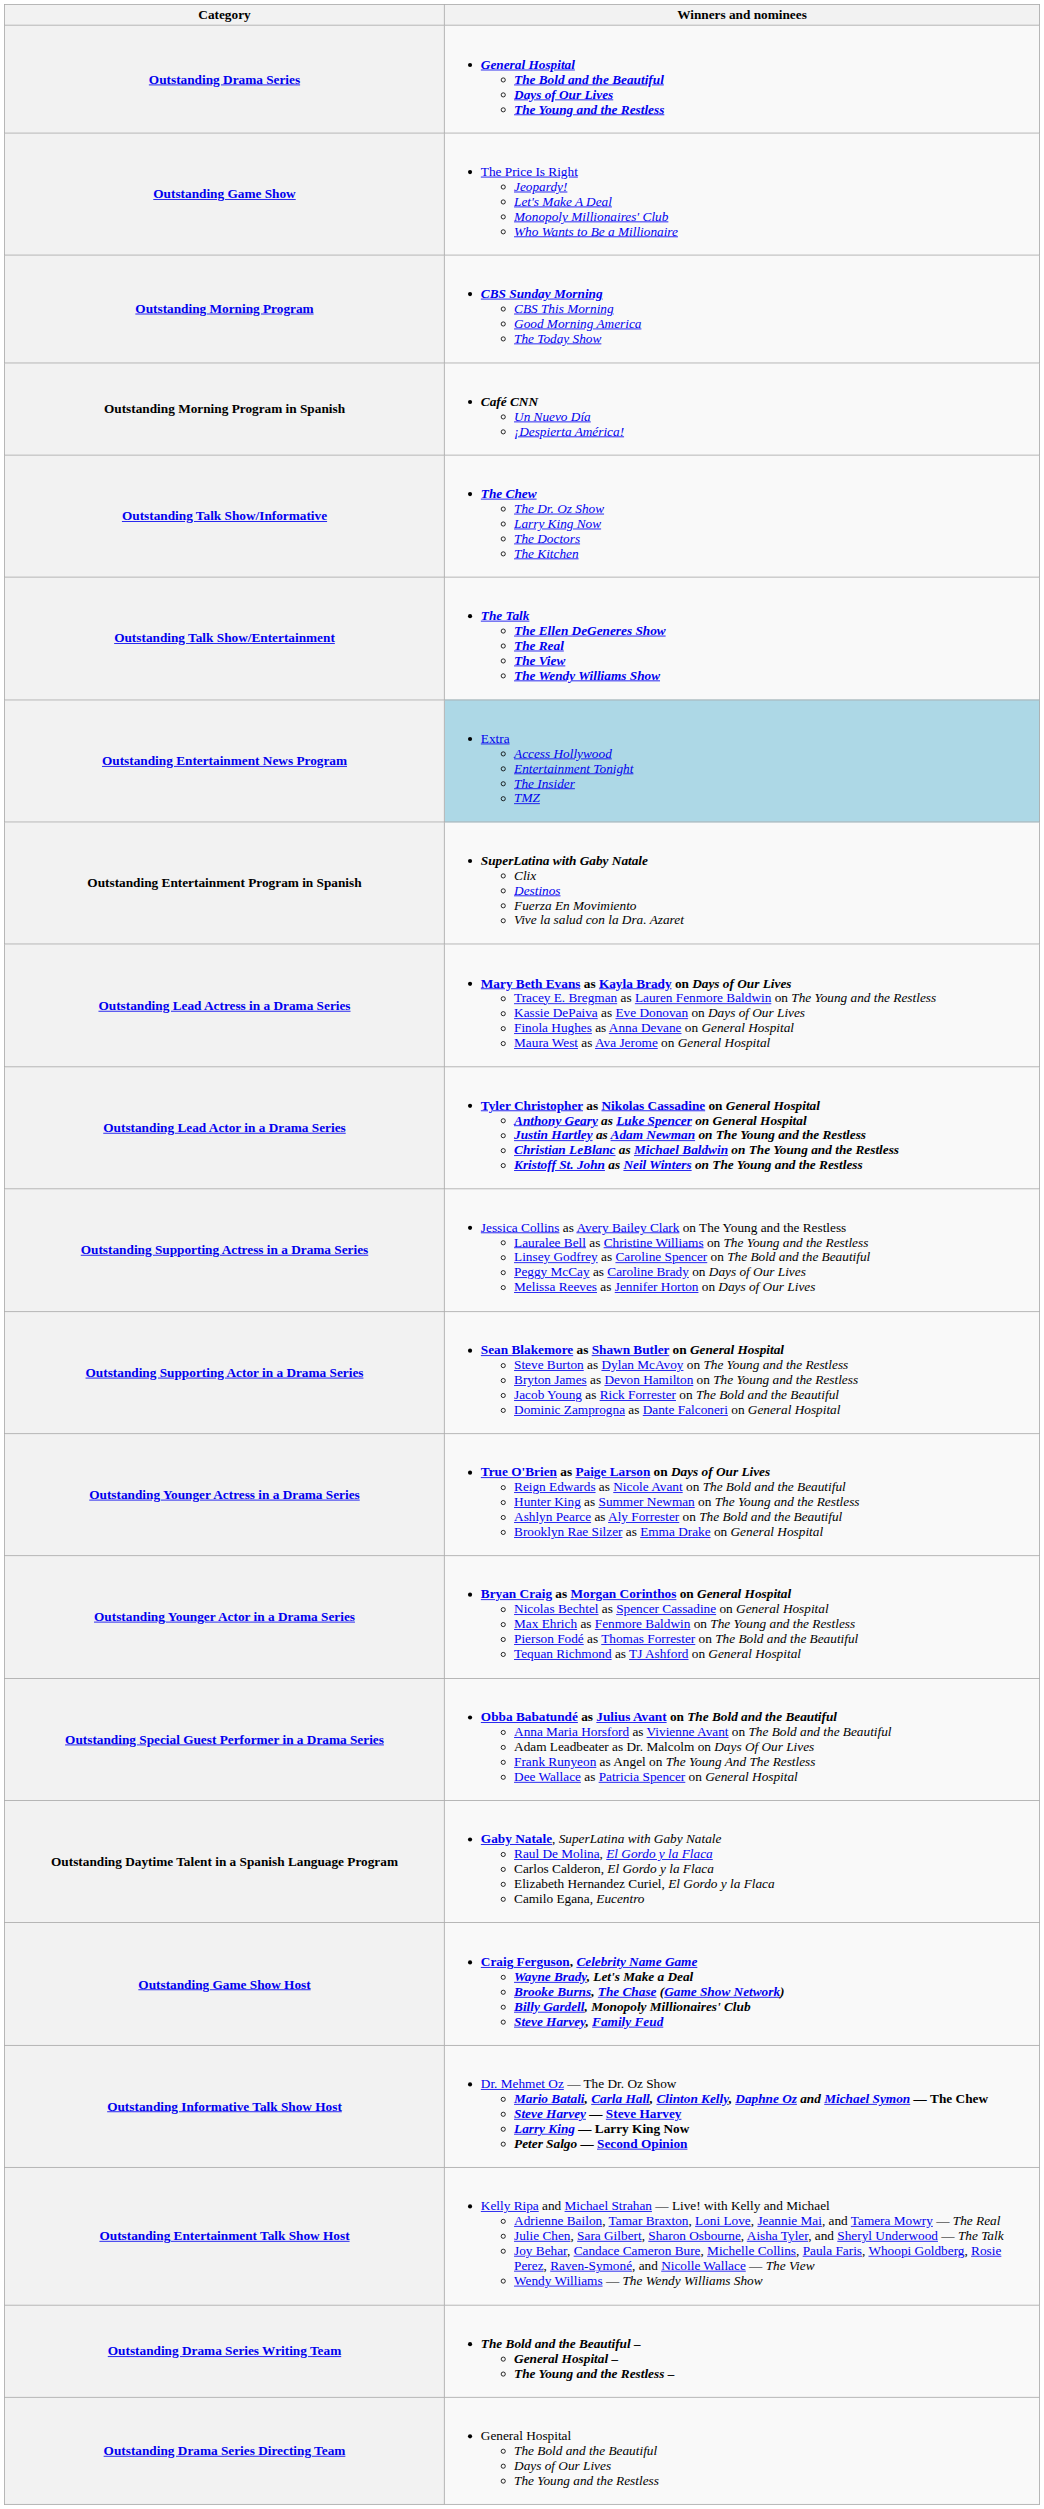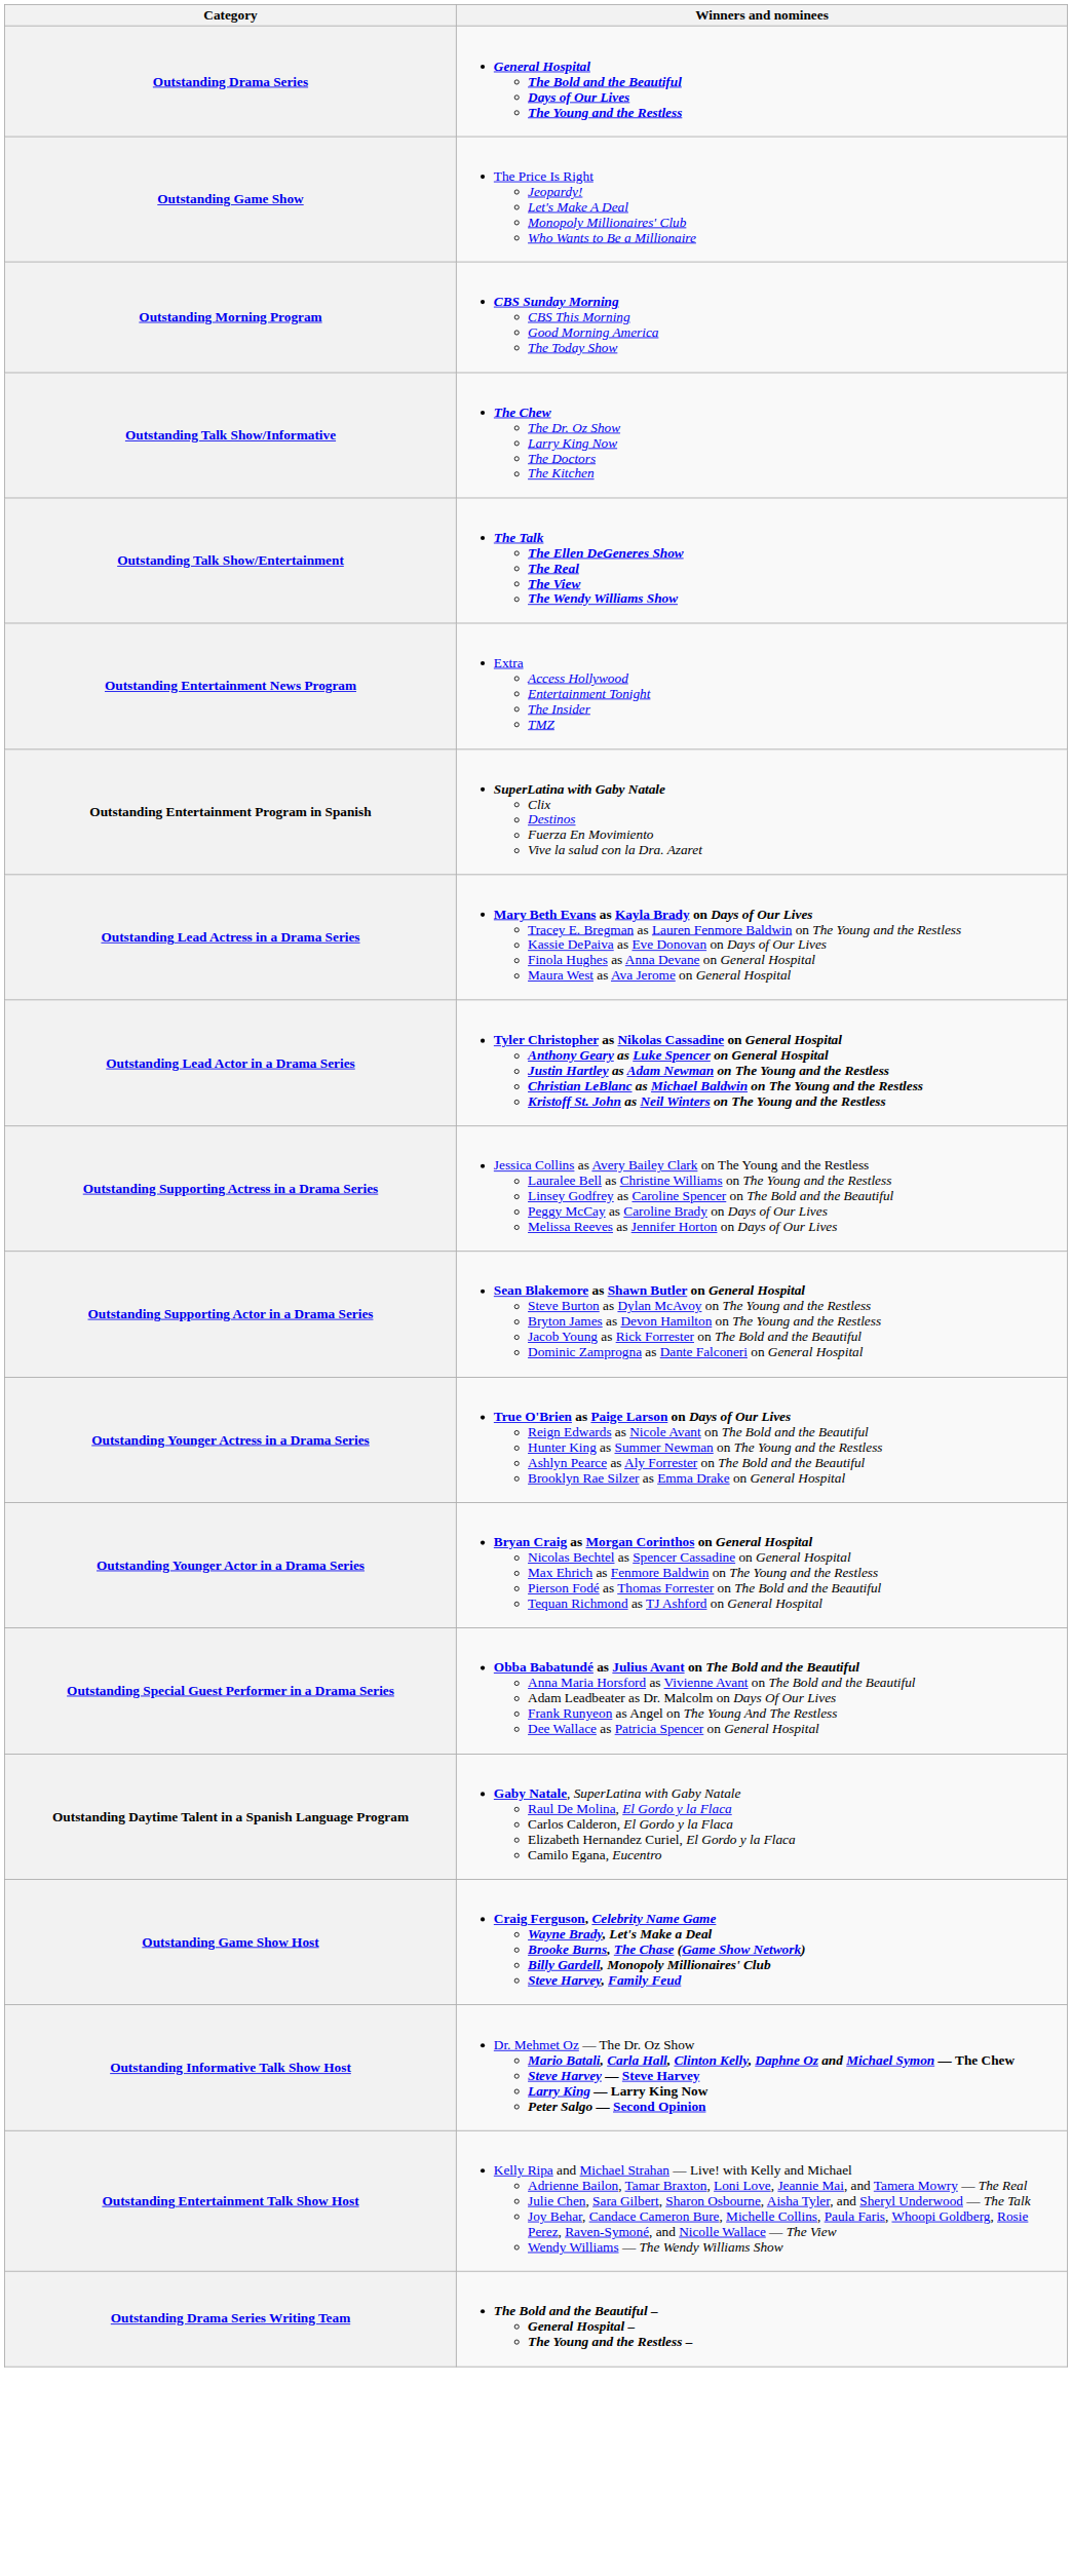- row: Outstanding Morning Program in Spanish | Café CNN Un Nuevo Día ¡Despierta América!
Outstanding Entertainment News Program | Winners and nominees: lightblue background -> no background
- row: Outstanding Drama Series Directing Team | General Hospital The Bold and the Beautiful Days of Our Lives The Young and the Restless
